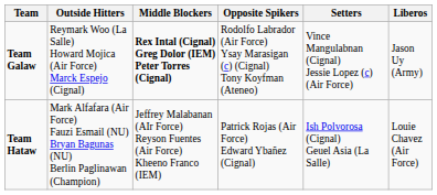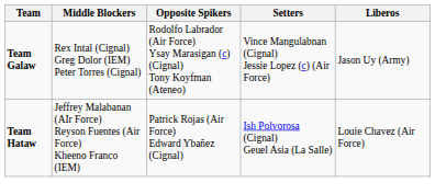- column: Outside Hitters | Reymark Woo (La Salle) Howard Mojica (Air Force) Marck Espejo (Cignal) | Mark Alfafara (Air Force) Fauzi Esmail (NU) Bryan Bagunas (NU) Berlin Paglinawan (Champion)
Team Galaw | Middle Blockers: bold -> normal
